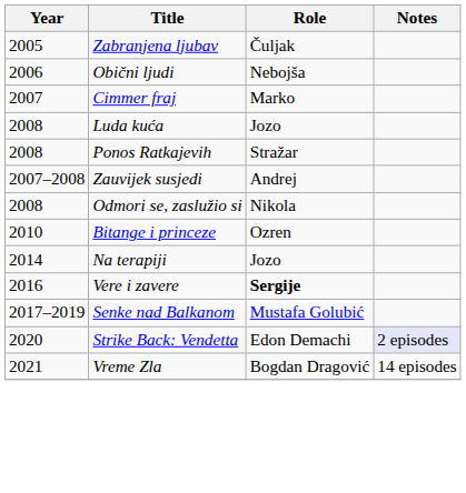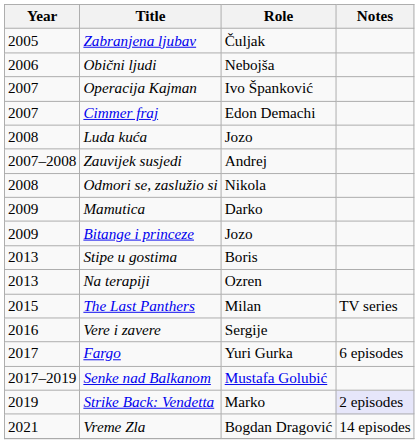+ row: 2007 | Operacija Kajman | Ivo Španković
Cimmer fraj | Role: Marko -> Edon Demachi
- row: 2008 | Ponos Ratkajevih | Stražar
+ row: 2009 | Mamutica | Darko
Bitange i princeze | Year: 2010 -> 2009
Bitange i princeze | Role: Ozren -> Jozo
+ row: 2013 | Stipe u gostima | Boris
Na terapiji | Year: 2014 -> 2013
Na terapiji | Role: Jozo -> Ozren
+ row: 2015 | The Last Panthers | Milan | TV series
Vere i zavere | Role: bold -> normal
+ row: 2017 | Fargo | Yuri Gurka | 6 episodes
Strike Back: Vendetta | Year: 2020 -> 2019
Strike Back: Vendetta | Role: Edon Demachi -> Marko
